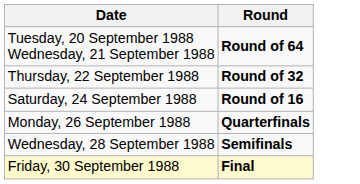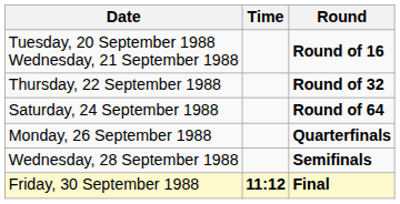+ column: Time | 11:12
Tuesday, 20 September 1988 Wednesday, 21 September 1988 | Round: Round of 64 -> Round of 16
Saturday, 24 September 1988 | Round: Round of 16 -> Round of 64
